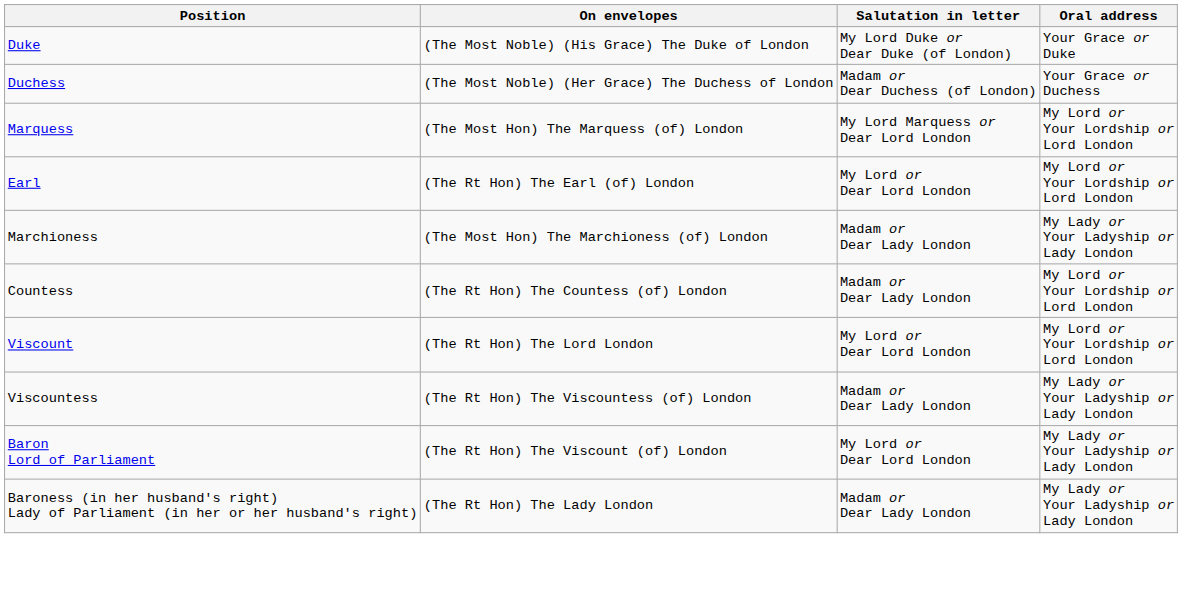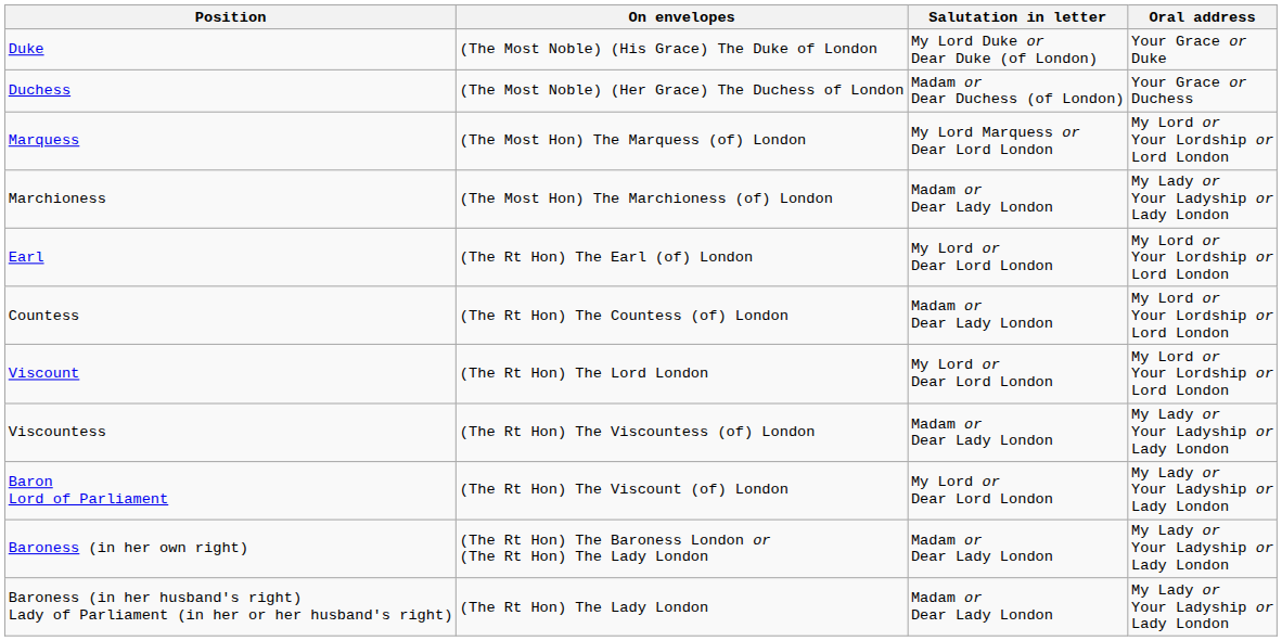rows swapped: Marchioness <-> Earl
+ row: Baroness (in her own right) | (The Rt Hon) The Baroness London or (The Rt Hon) The Lady London | Madam or Dear Lady London | My Lady or Your Ladyship or Lady London
